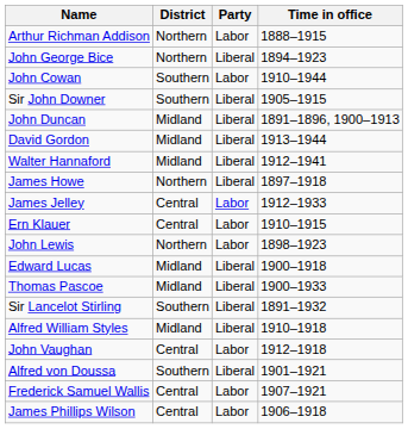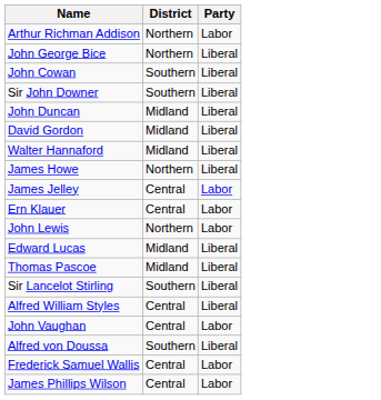- column: Time in office | 1888–1915 | 1894–1923 | 1910–1944 | 1905–1915 | 1891–1896, 1900–1913 | 1913–1944 | 1912–1941 | 1897–1918 | 1912–1933 | 1910–1915 | 1898–1923 | 1900–1918 | 1900–1933 | 1891–1932 | 1910–1918 | 1912–1918 | 1901–1921 | 1907–1921 | 1906–1918
John Cowan | Party: Labor -> Liberal
Alfred William Styles | District: Midland -> Central
